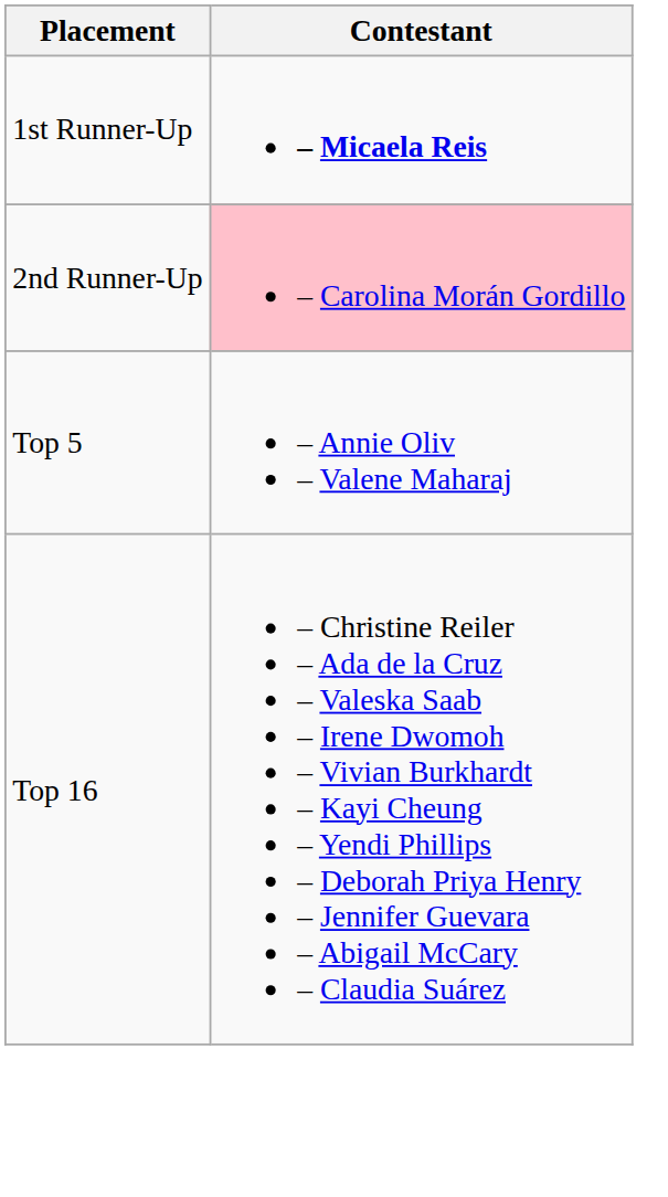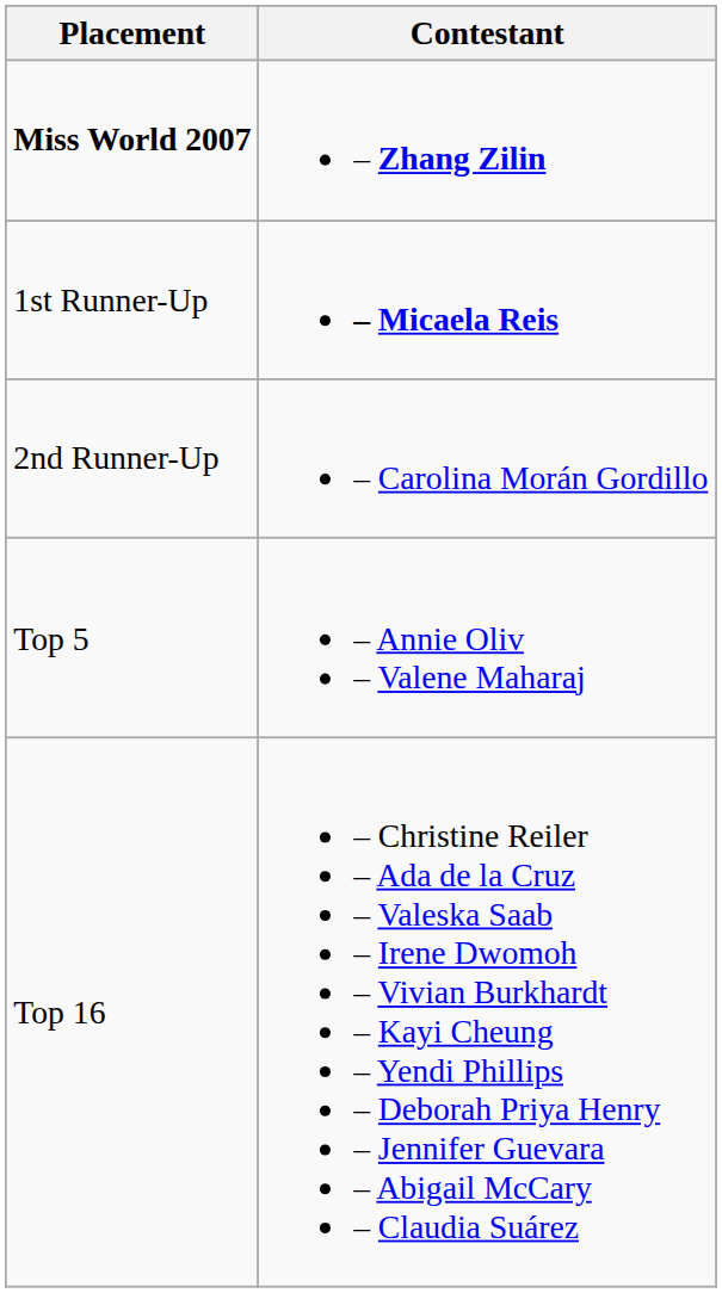+ row: Miss World 2007 | – Zhang Zilin
2nd Runner-Up | Contestant: pink background -> no background
